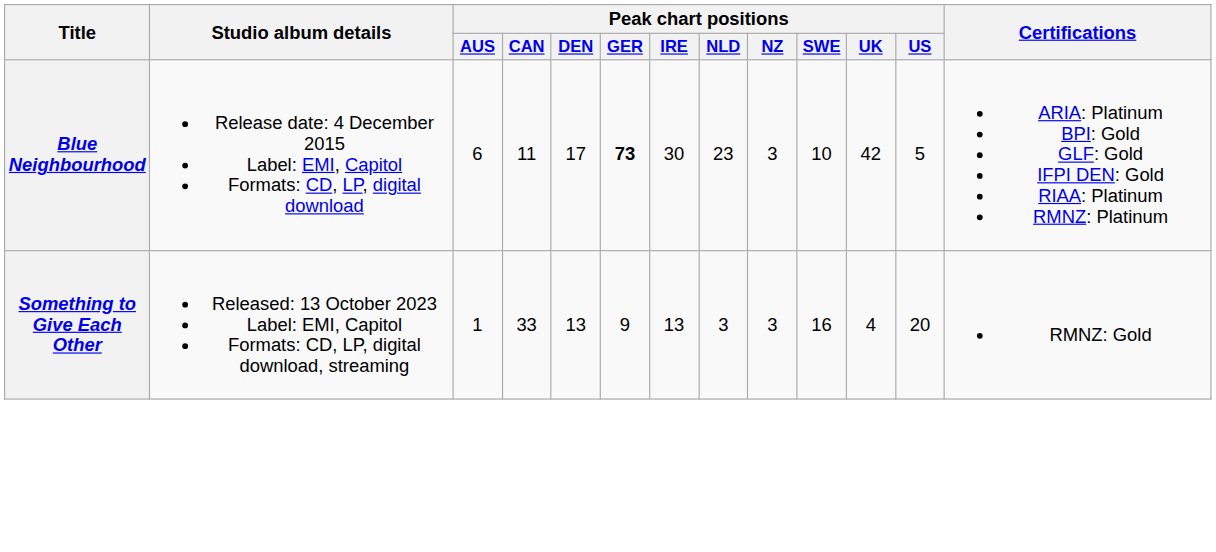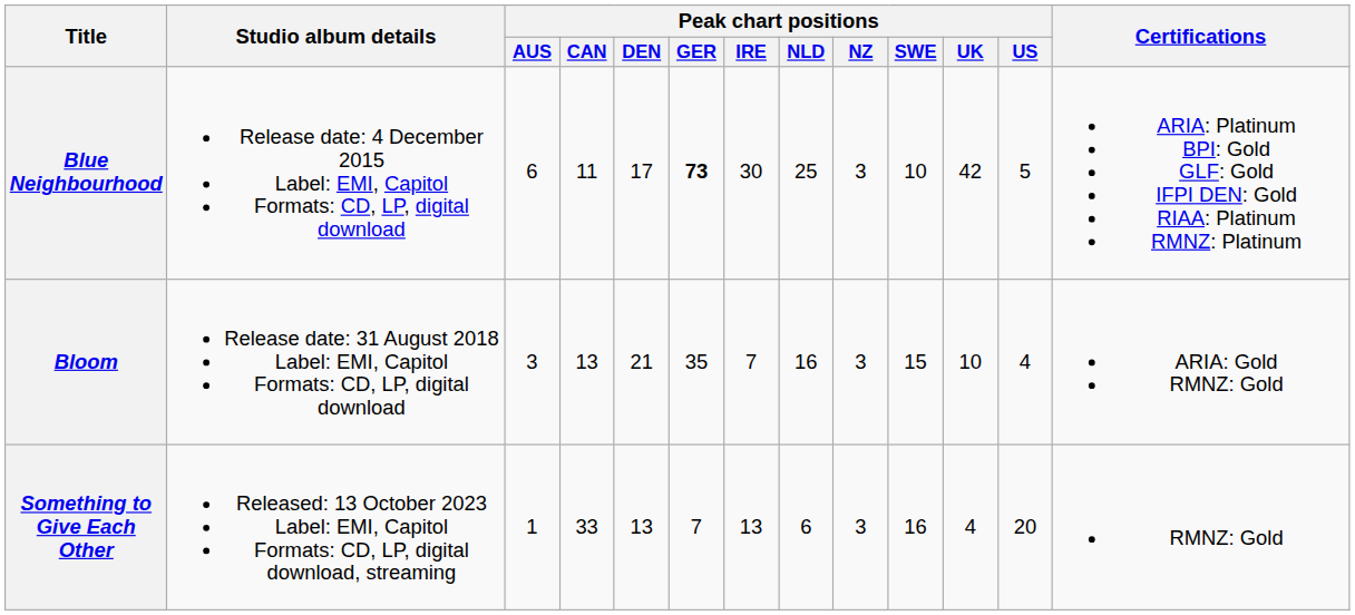Blue Neighbourhood | Peak chart positions / NLD: 23 -> 25
+ row: Bloom | Release date: 31 August 2018 Label: EMI, Capitol Formats: CD, LP, digital download | 3 | 13 | 21 | 35 | 7 | 16 | 3 | 15 | 10 | 4 | ARIA: Gold RMNZ: Gold
Something to Give Each Other | Peak chart positions / GER: 9 -> 7
Something to Give Each Other | Peak chart positions / NLD: 3 -> 6
